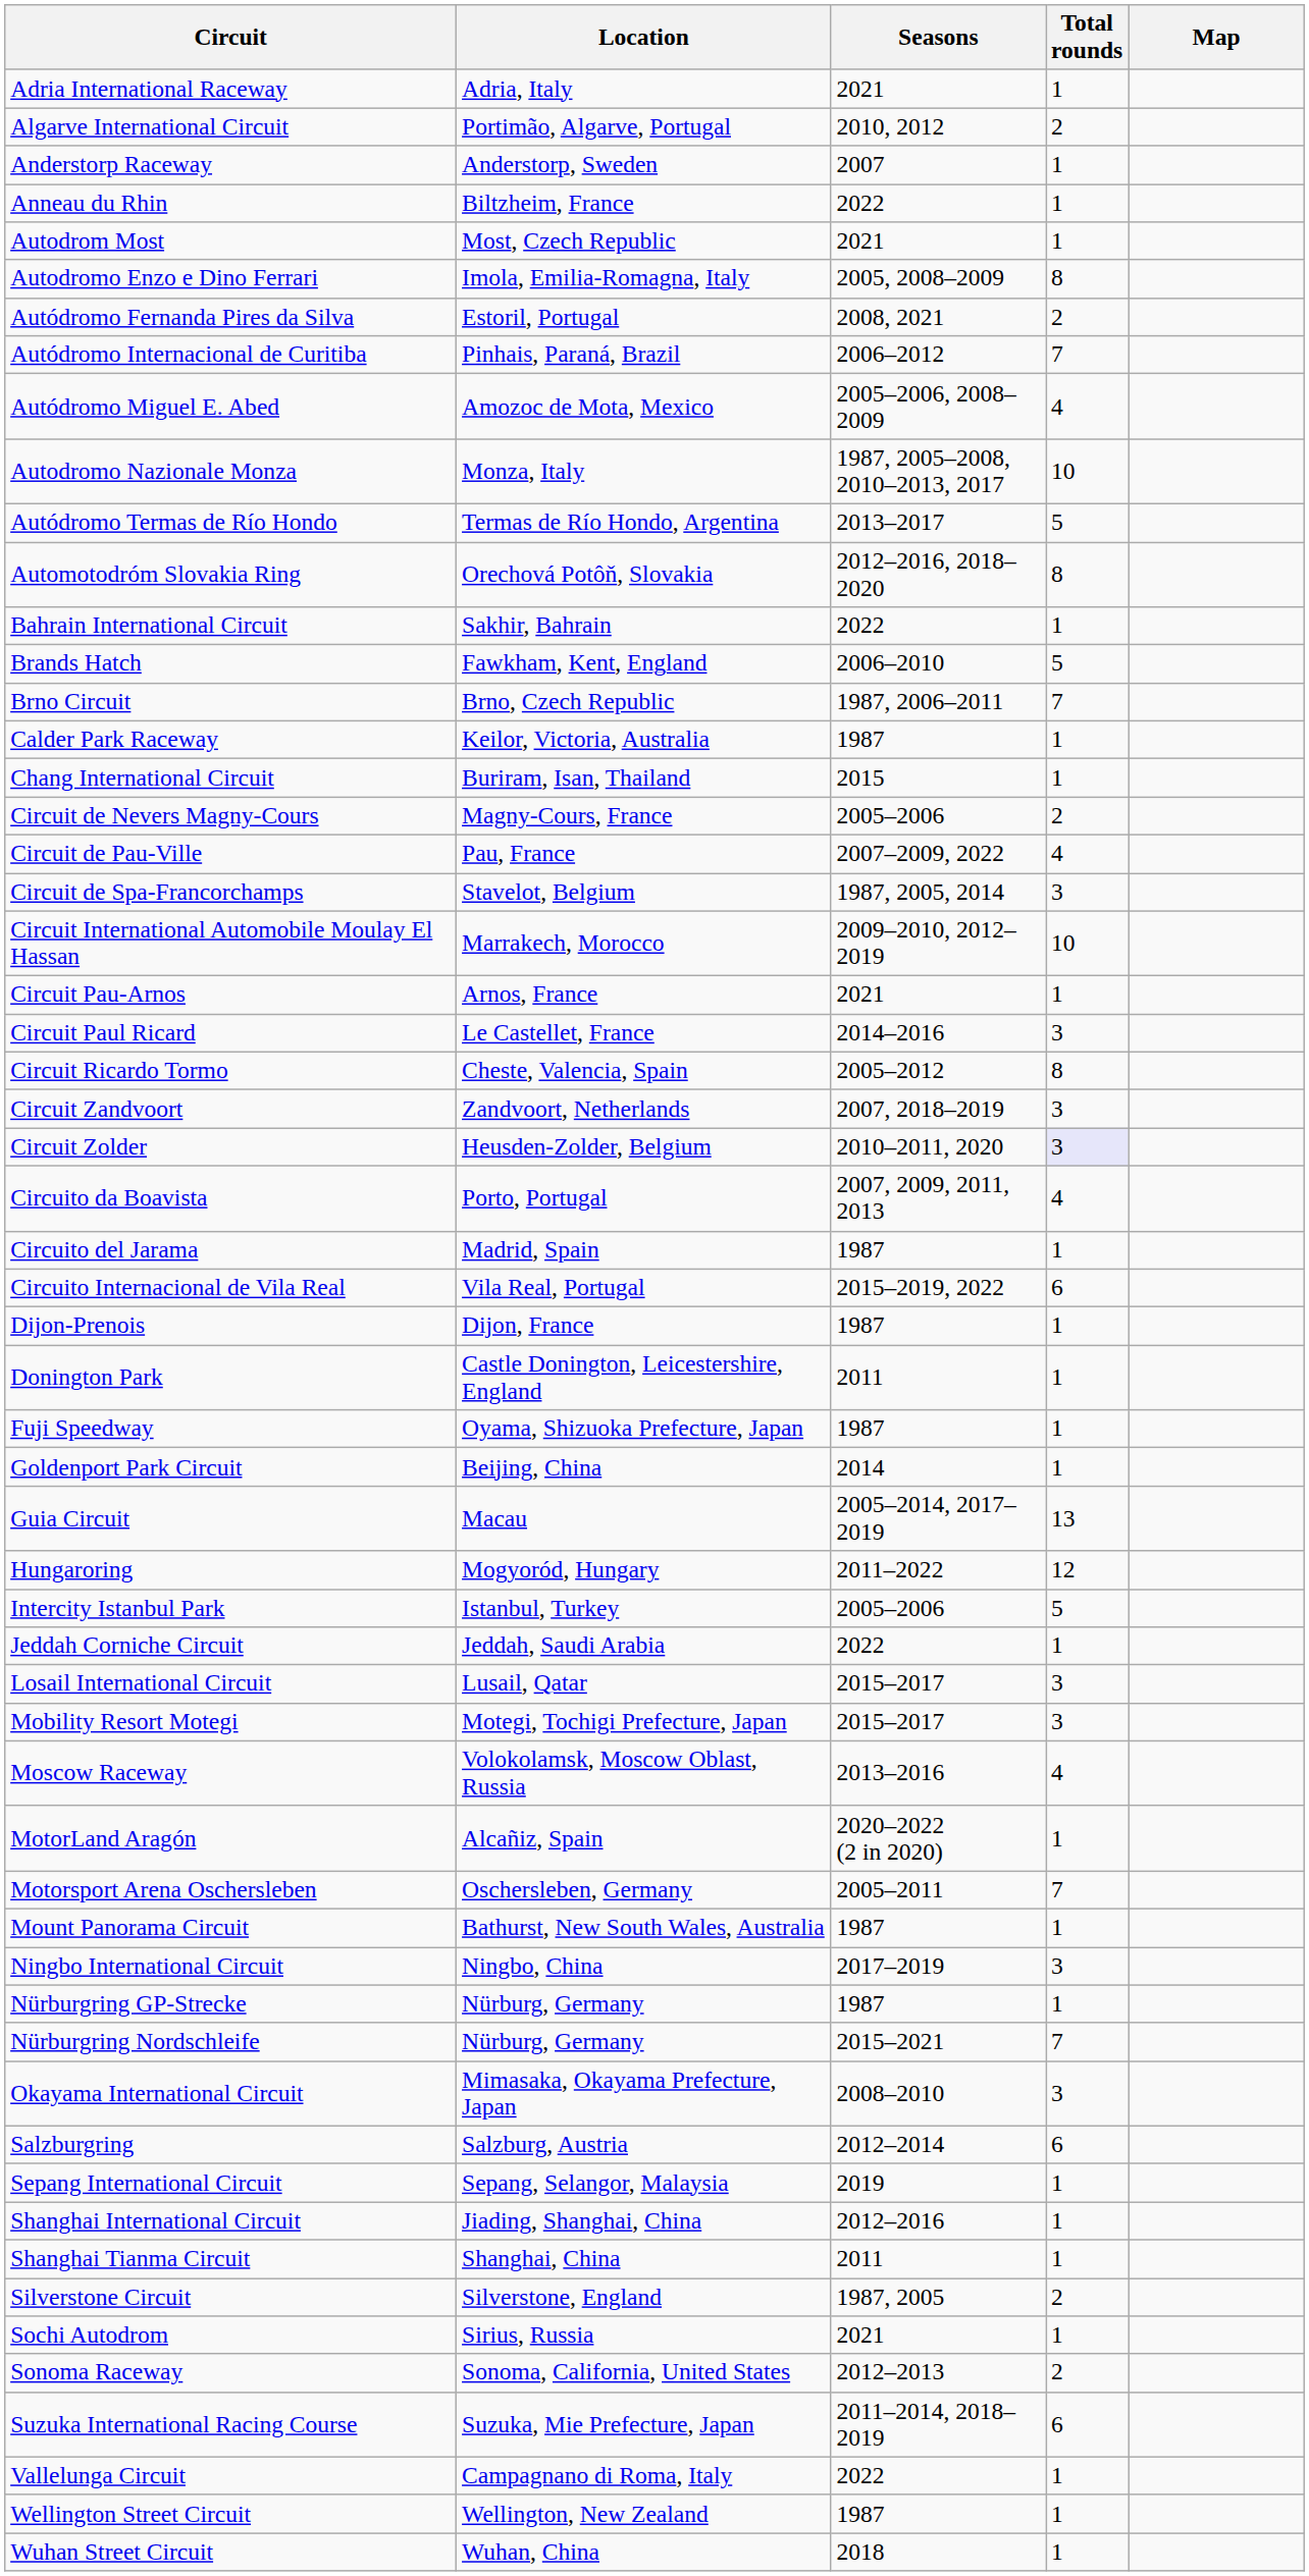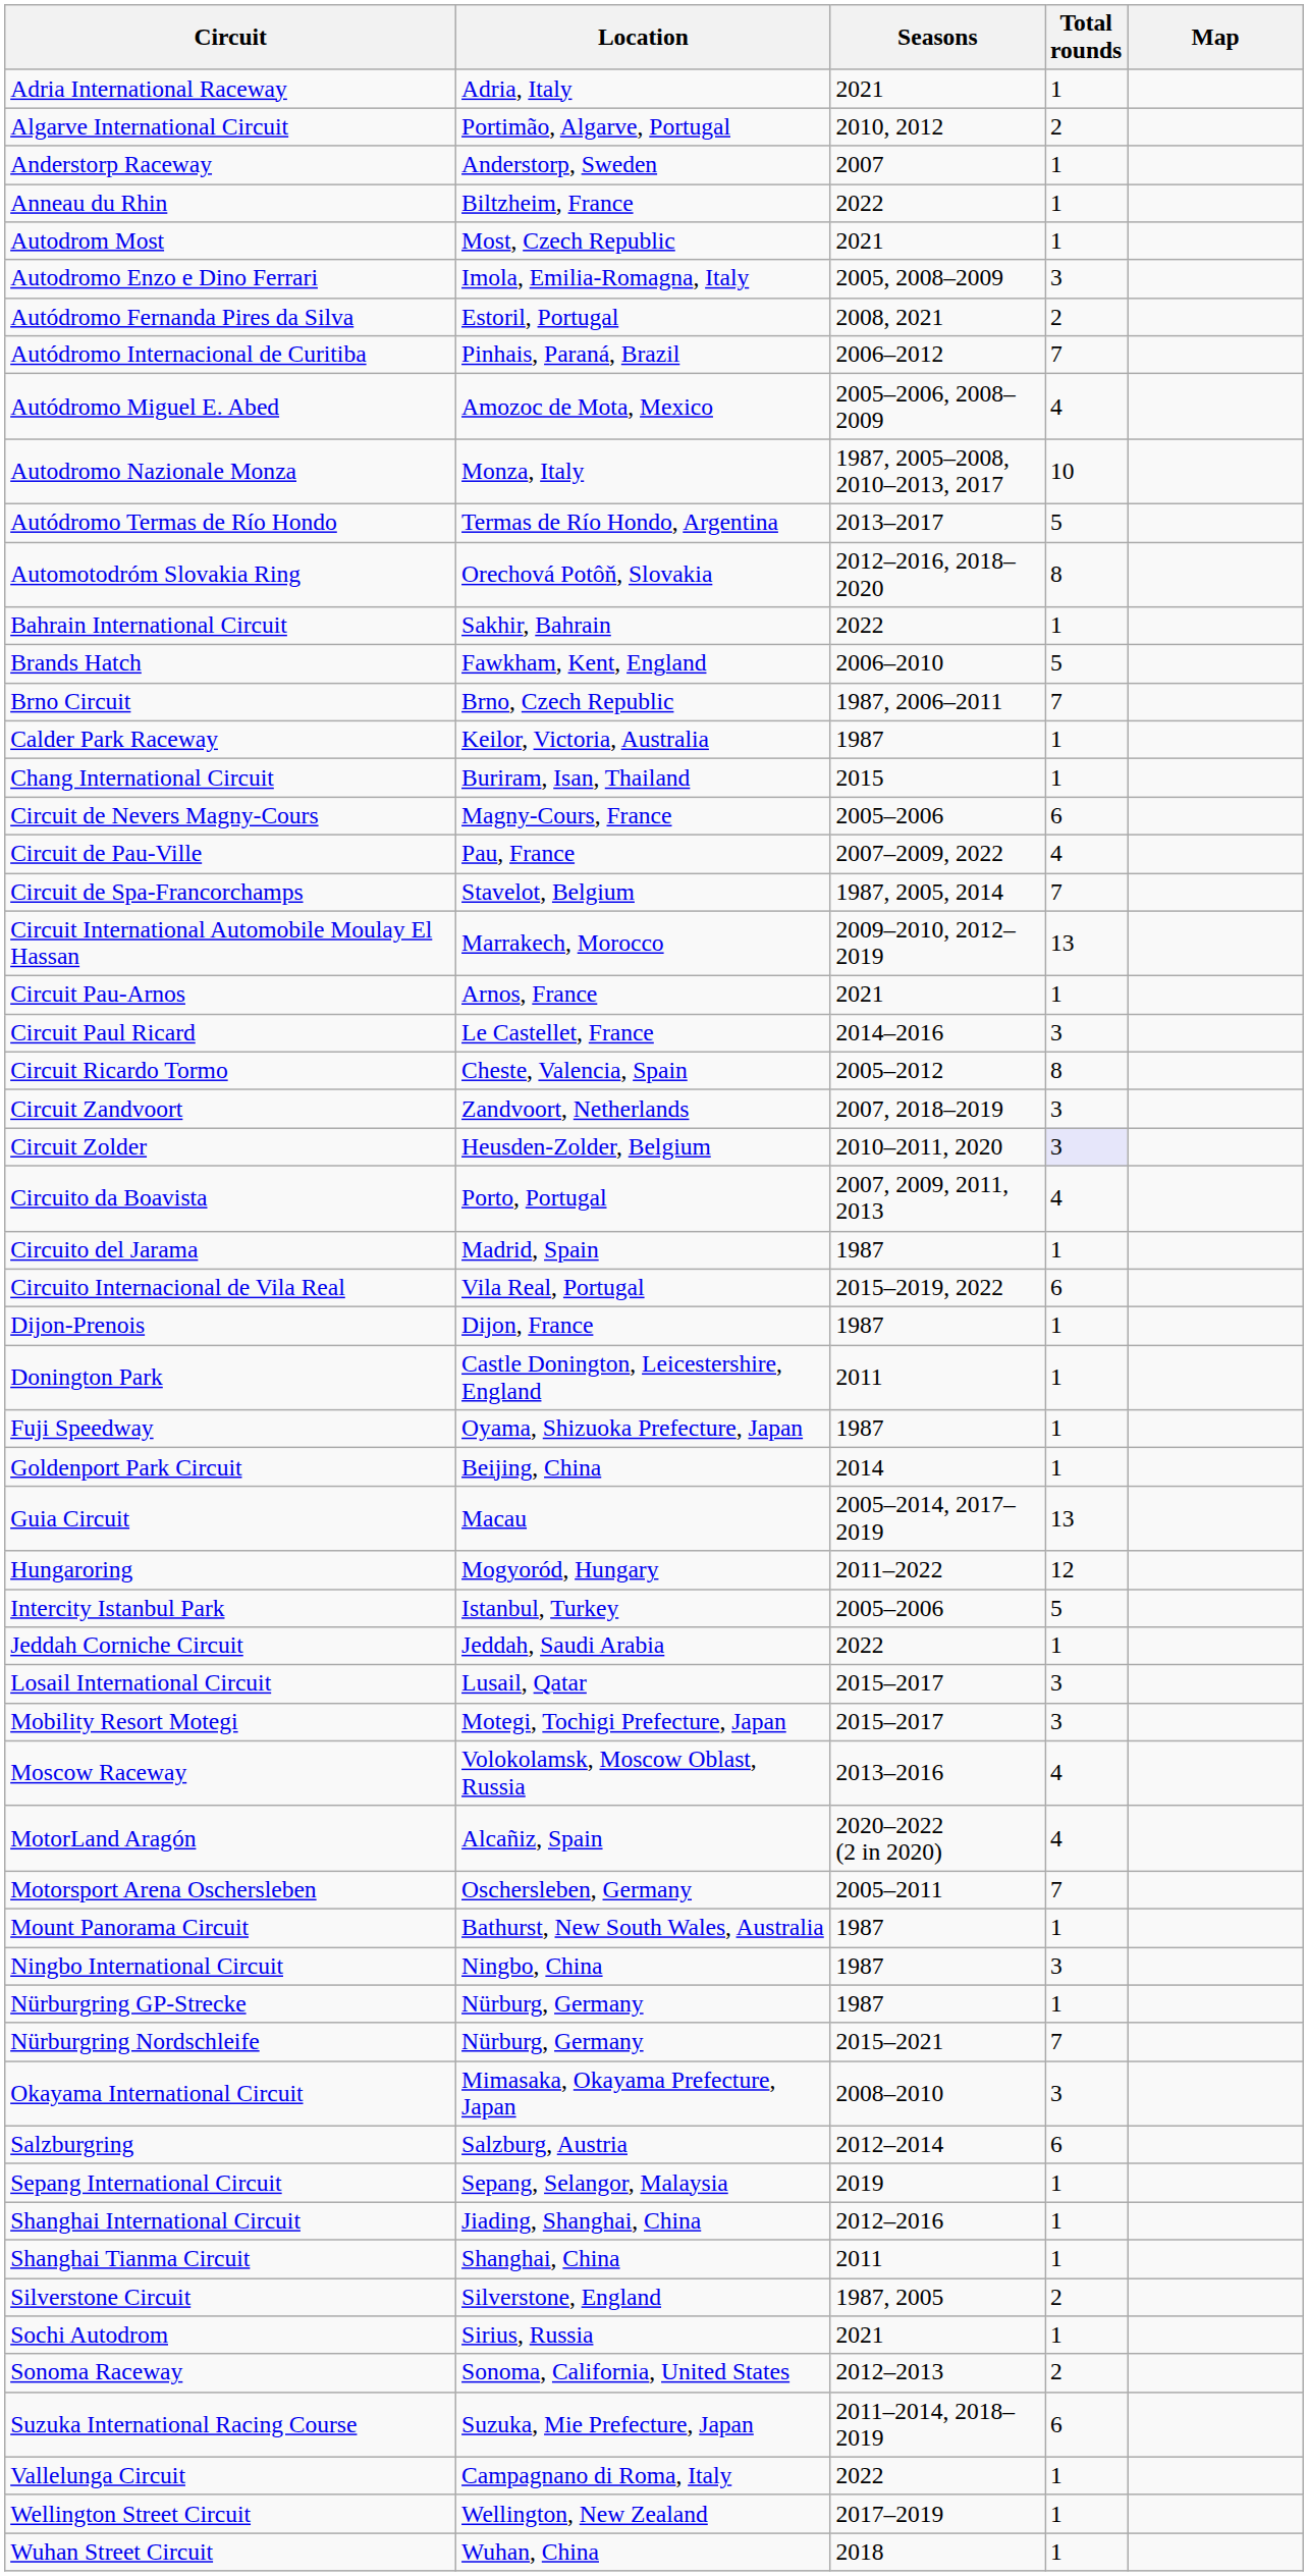Autodromo Enzo e Dino Ferrari | Total rounds: 8 -> 3
Circuit de Nevers Magny-Cours | Total rounds: 2 -> 6
Circuit de Spa-Francorchamps | Total rounds: 3 -> 7
Circuit International Automobile Moulay El Hassan | Total rounds: 10 -> 13
MotorLand Aragón | Total rounds: 1 -> 4
Ningbo International Circuit | Seasons: 2017–2019 -> 1987
Wellington Street Circuit | Seasons: 1987 -> 2017–2019
